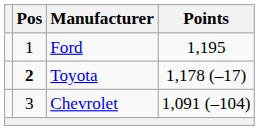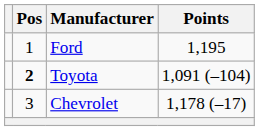Toyota | Points: 1,178 (–17) -> 1,091 (–104)
Chevrolet | Points: 1,091 (–104) -> 1,178 (–17)
